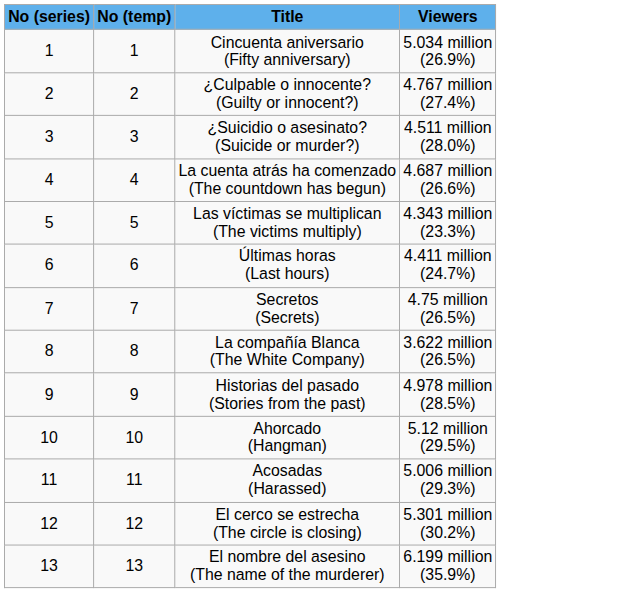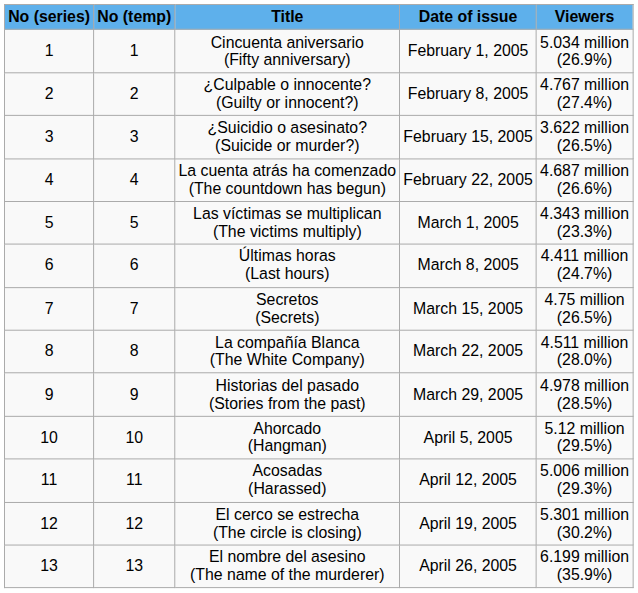+ column: Date of issue | February 1, 2005 | February 8, 2005 | February 15, 2005 | February 22, 2005 | March 1, 2005 | March 8, 2005 | March 15, 2005 | March 22, 2005 | March 29, 2005 | April 5, 2005 | April 12, 2005 | April 19, 2005 | April 26, 2005
¿Suicidio o asesinato? (Suicide or murder?) | Viewers: 4.511 million (28.0%) -> 3.622 million (26.5%)
La compañía Blanca (The White Company) | Viewers: 3.622 million (26.5%) -> 4.511 million (28.0%)
